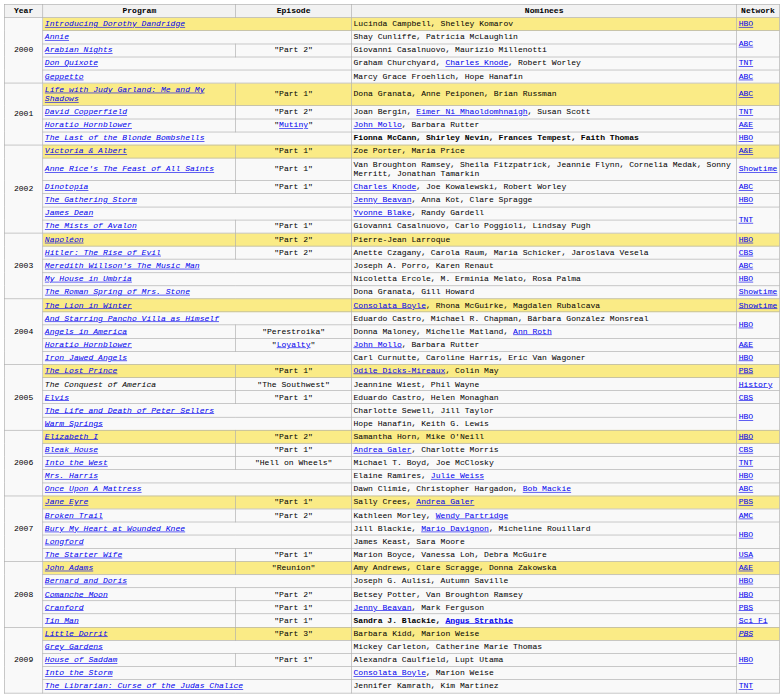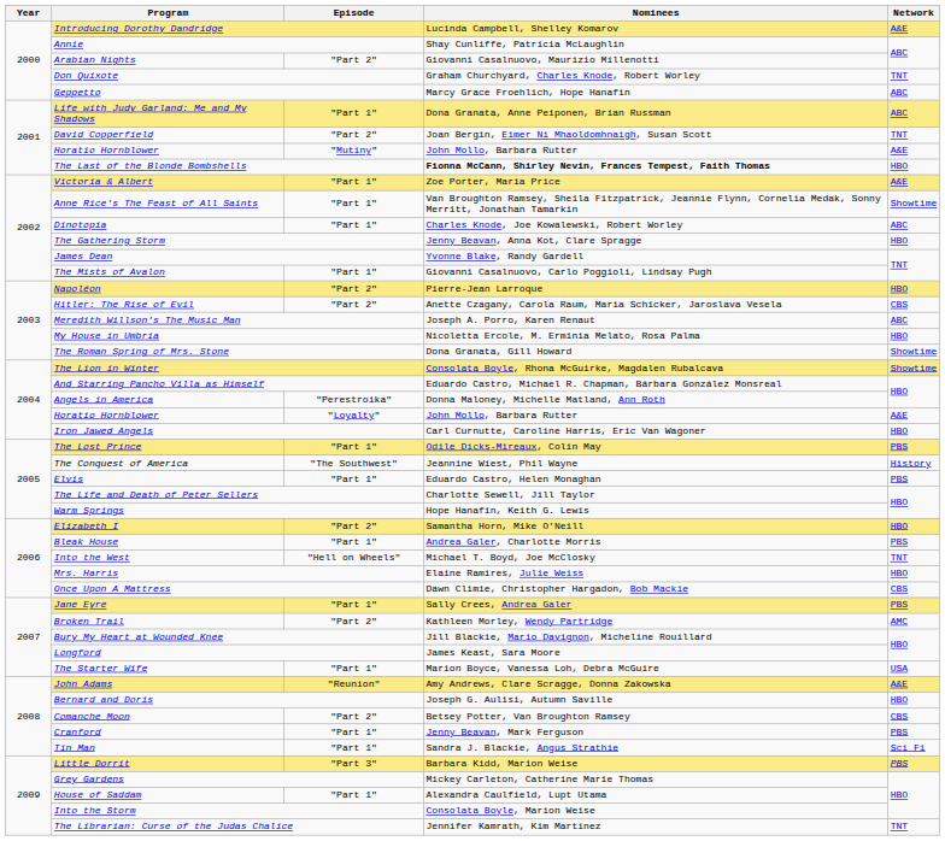Introducing Dorothy Dandridge | Network: HBO -> A&E
Elvis | Network: CBS -> PBS
Bleak House | Network: CBS -> PBS
Once Upon A Mattress | Network: ABC -> CBS
Comanche Moon | Network: HBO -> CBS
Tin Man | Nominees: bold -> normal
